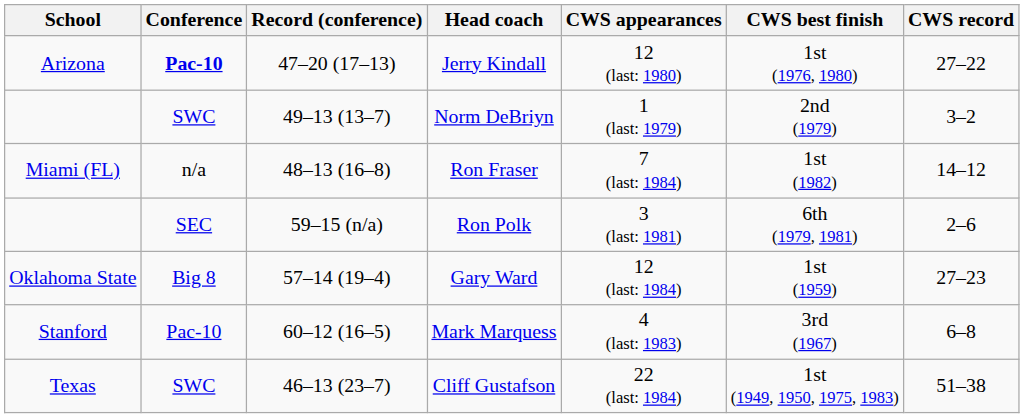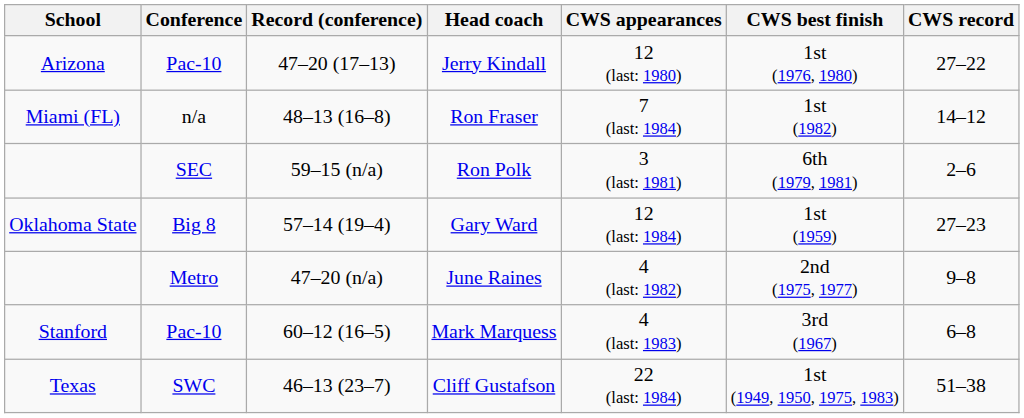Jerry Kindall | Conference: bold -> normal
- row: SWC | 49–13 (13–7) | Norm DeBriyn | 1 (last: 1979) | 2nd (1979) | 3–2
+ row: Metro | 47–20 (n/a) | June Raines | 4 (last: 1982) | 2nd (1975, 1977) | 9–8
